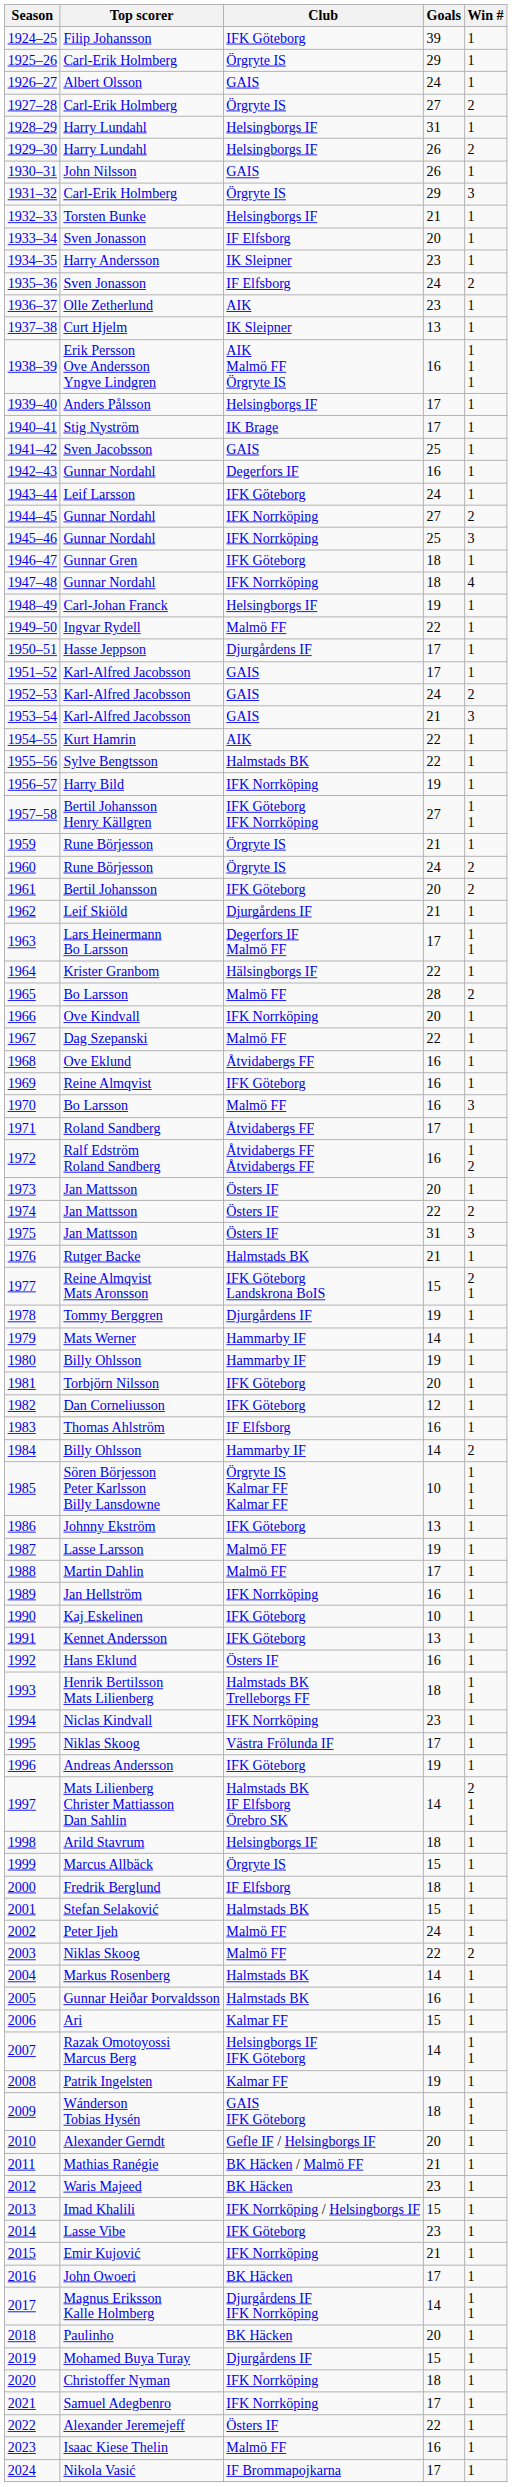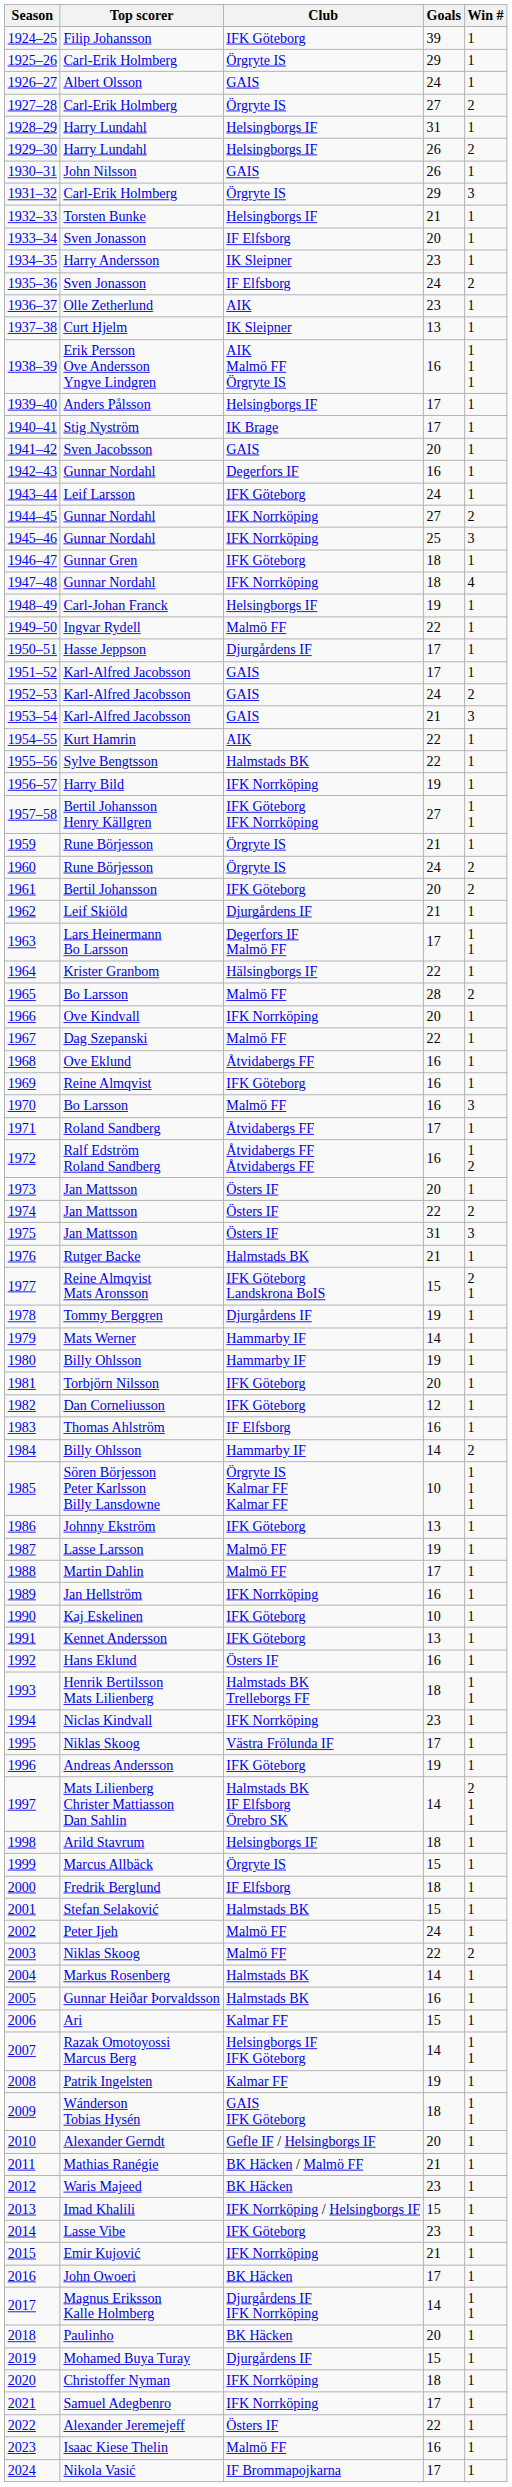1941–42 | Goals: 25 -> 20
